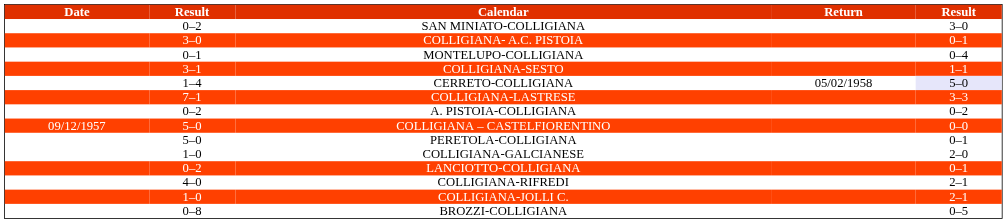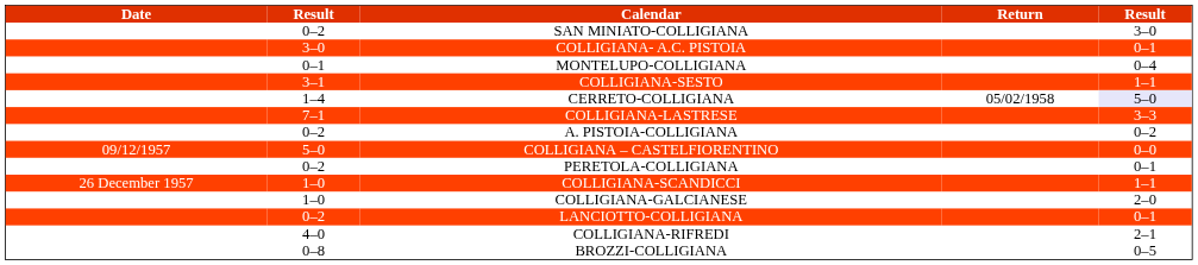PERETOLA-COLLIGIANA | column 2: 5–0 -> 0–2
+ row: 26 December 1957 | 1–0 | COLLIGIANA-SCANDICCI | 1–1
- row: 1–0 | COLLIGIANA-JOLLI C. | 2–1
